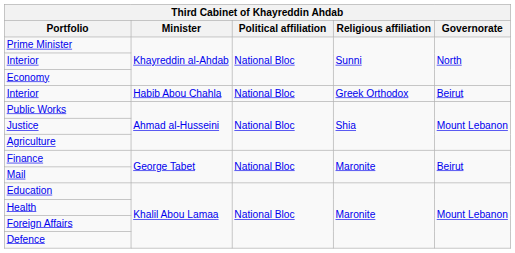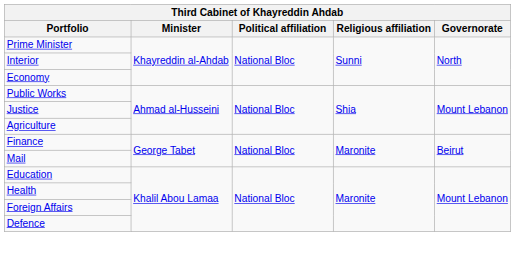- row: Interior | Habib Abou Chahla | National Bloc | Greek Orthodox | Beirut
